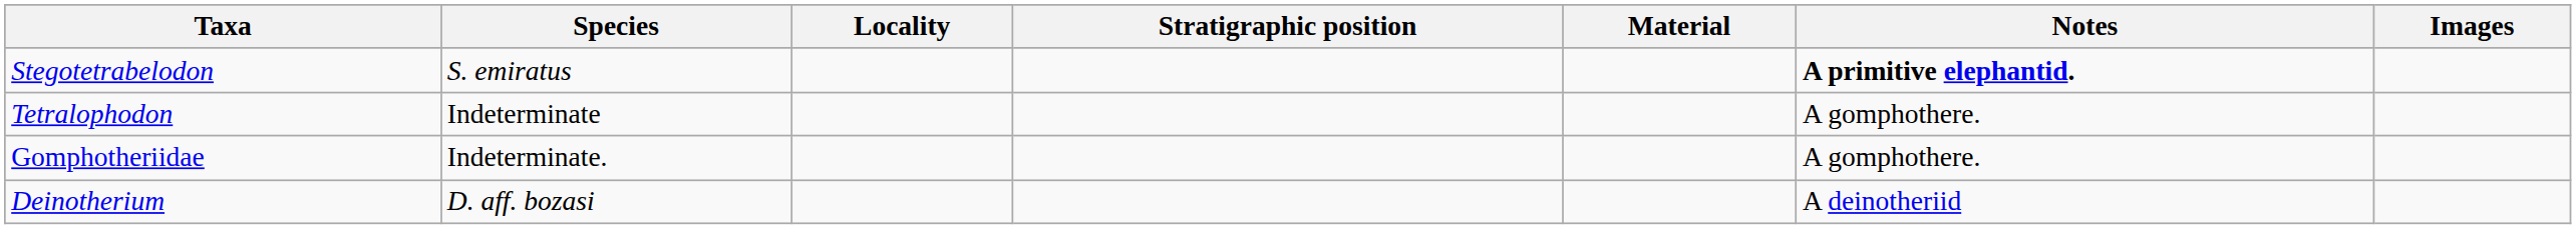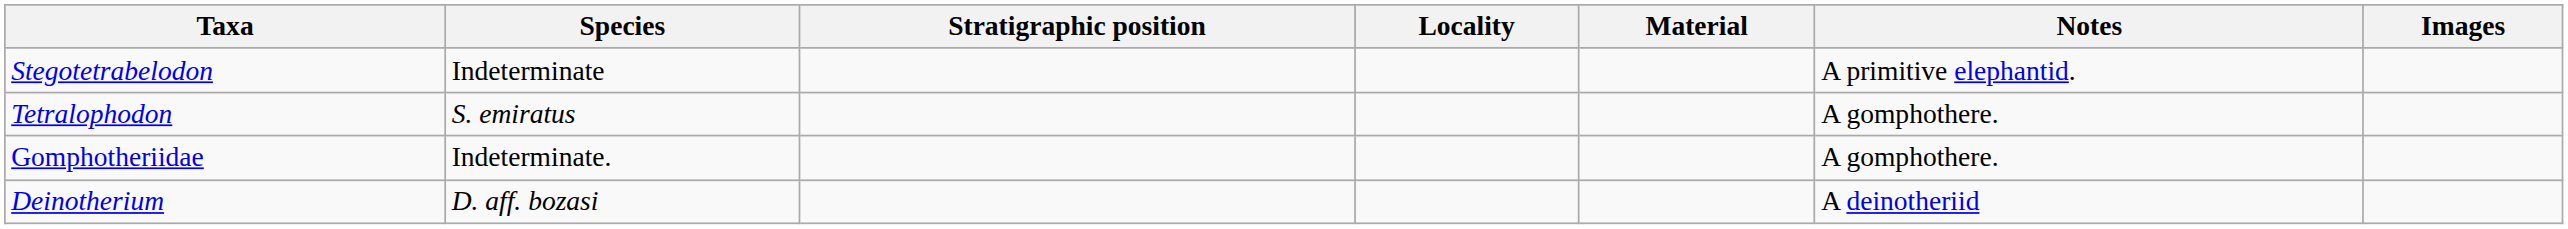columns swapped: Locality <-> Stratigraphic position
Stegotetrabelodon | Species: S. emiratus -> Indeterminate
Stegotetrabelodon | Notes: bold -> normal
Tetralophodon | Species: Indeterminate -> S. emiratus
